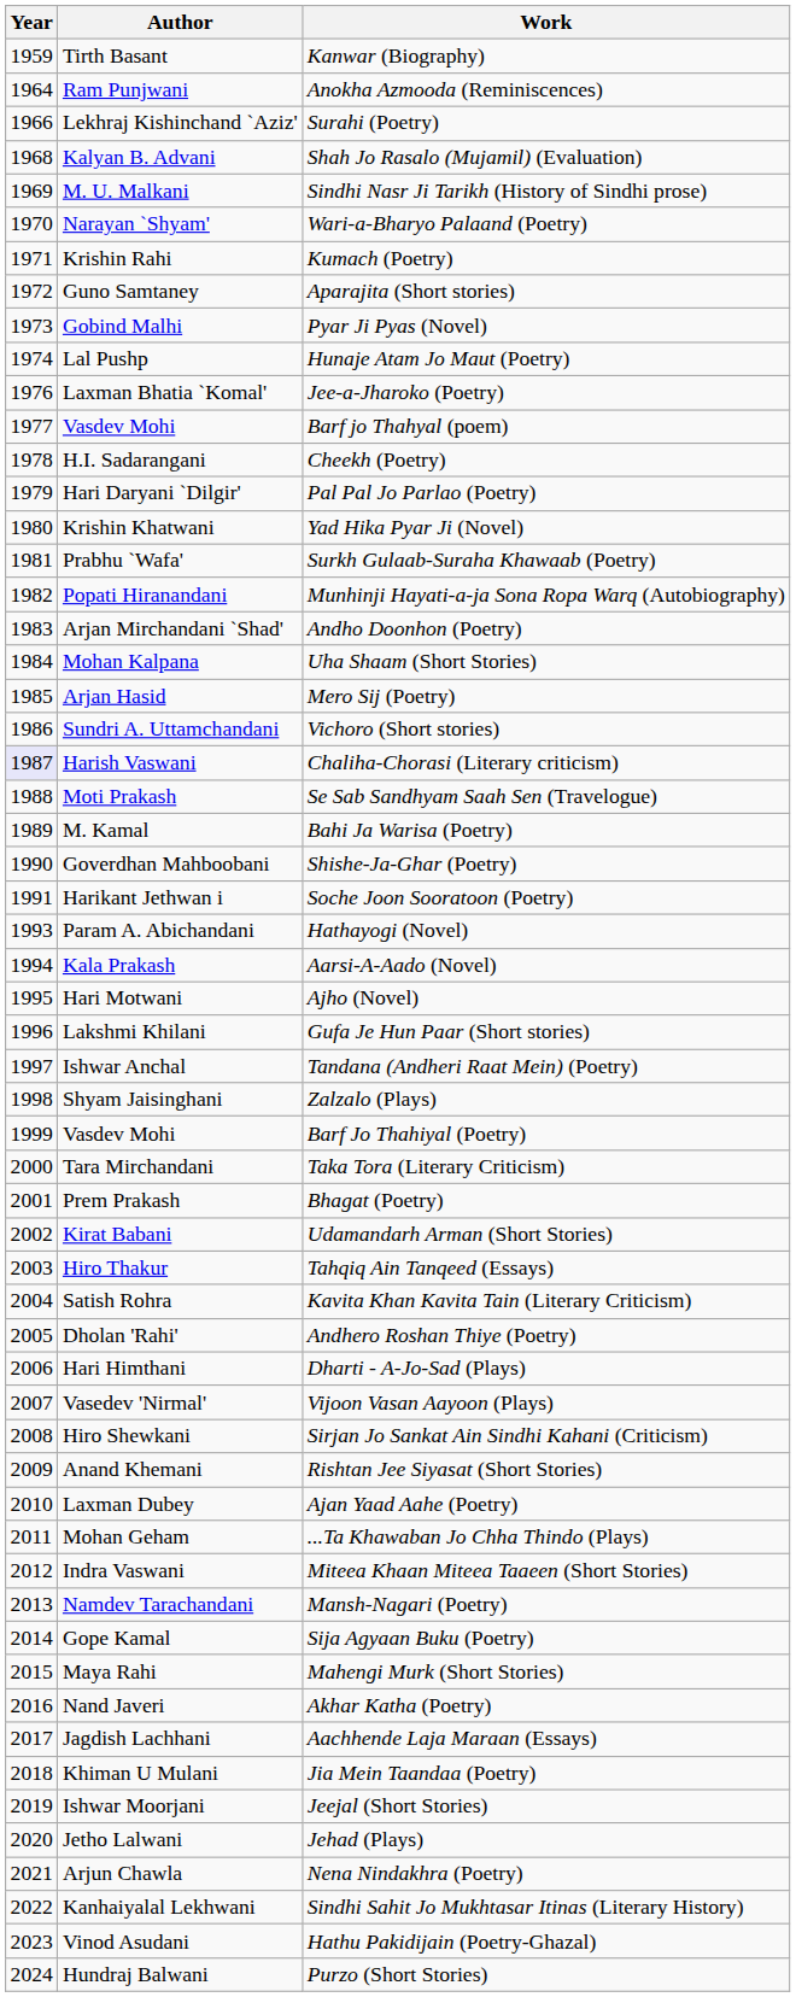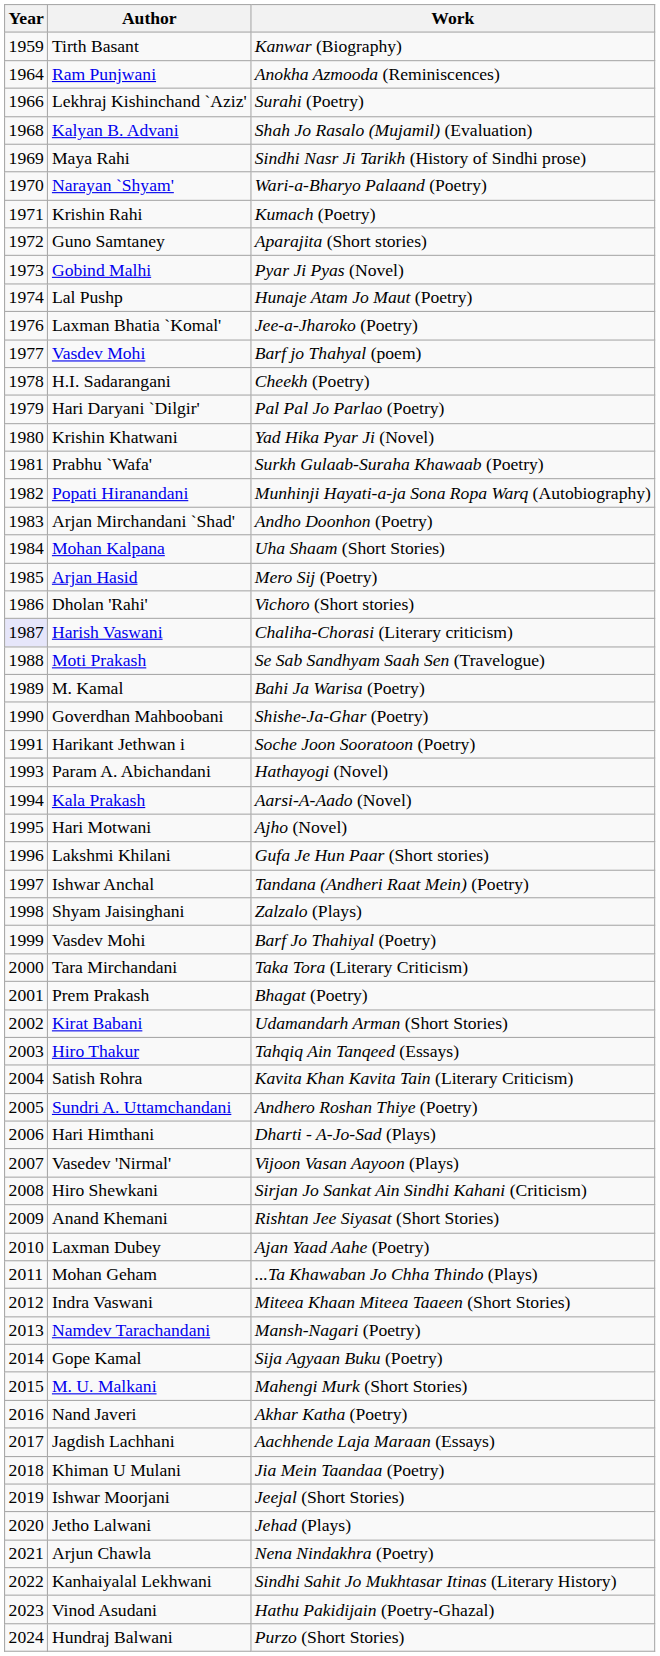Sindhi Nasr Ji Tarikh (History of Sindhi prose) | Author: M. U. Malkani -> Maya Rahi
Vichoro (Short stories) | Author: Sundri A. Uttamchandani -> Dholan 'Rahi'
Andhero Roshan Thiye (Poetry) | Author: Dholan 'Rahi' -> Sundri A. Uttamchandani
Mahengi Murk (Short Stories) | Author: Maya Rahi -> M. U. Malkani
